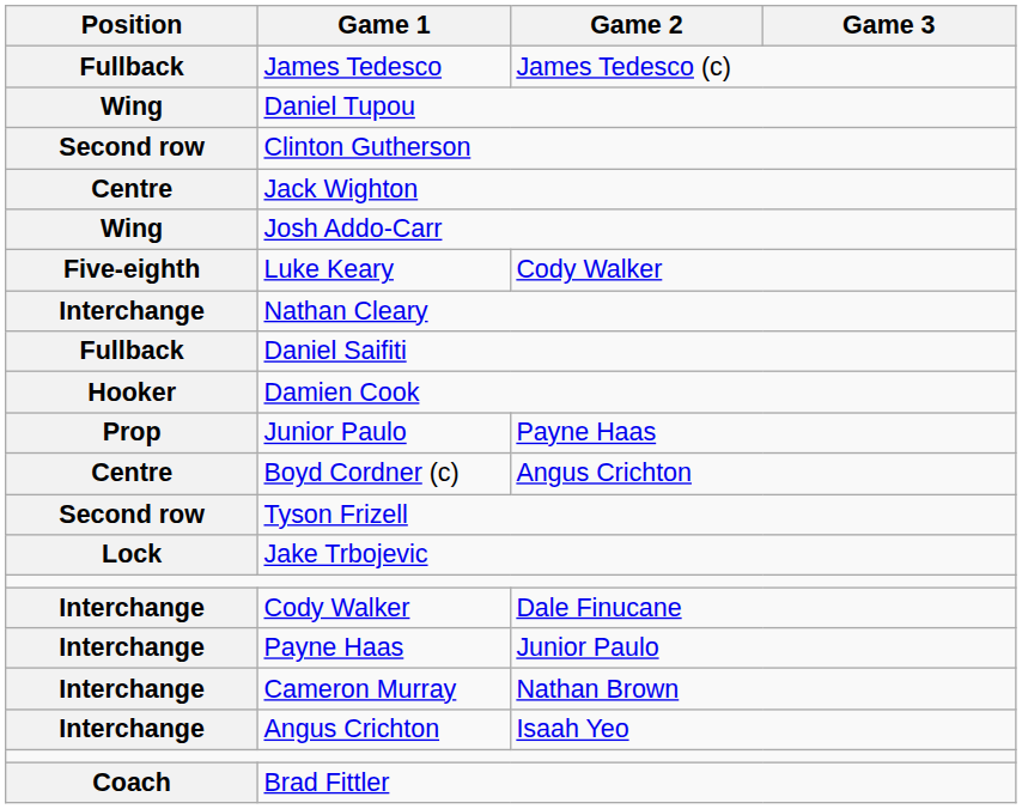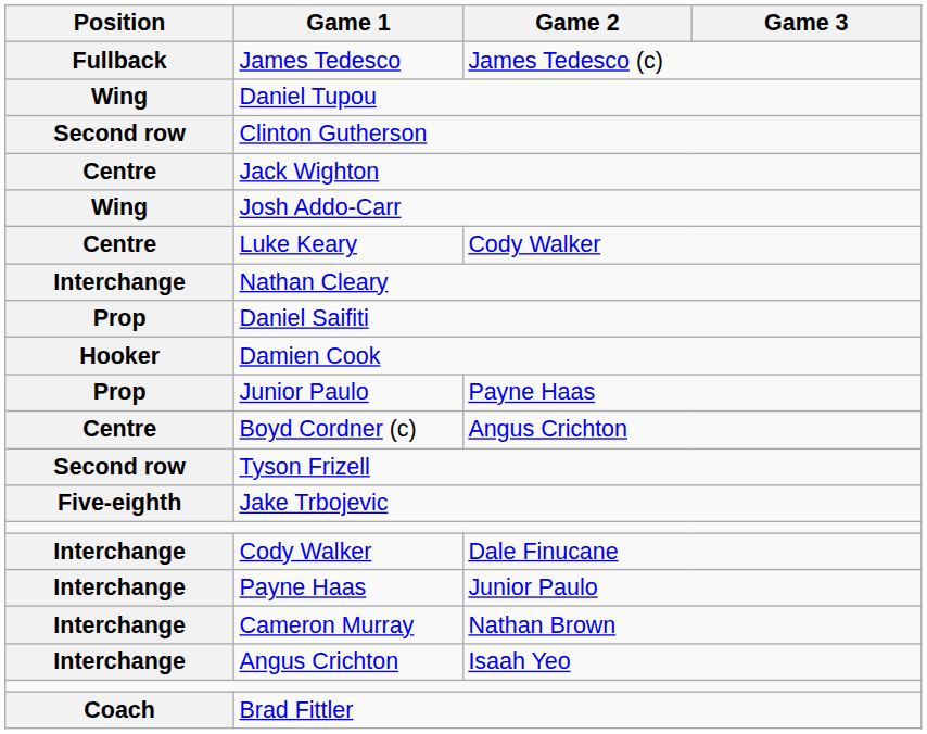Luke Keary | Position: Five-eighth -> Centre
Daniel Saifiti | Position: Fullback -> Prop
Jake Trbojevic | Position: Lock -> Five-eighth
